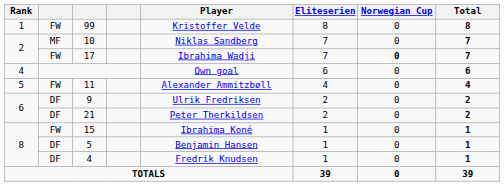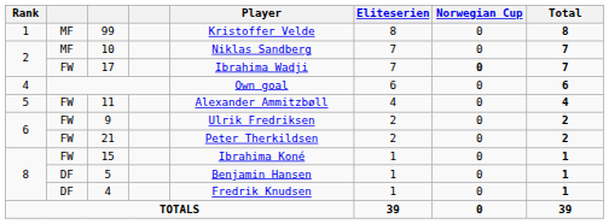99 | column 2: FW -> MF
9 | column 2: DF -> FW
21 | column 2: DF -> FW
